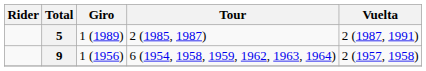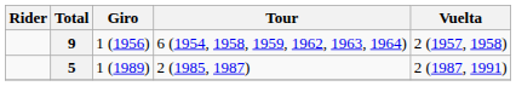rows swapped: 9 <-> 5
